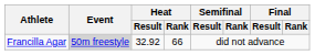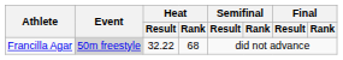Francilla Agar | Heat / Result: 32.92 -> 32.22
Francilla Agar | Heat / Rank: 66 -> 68
